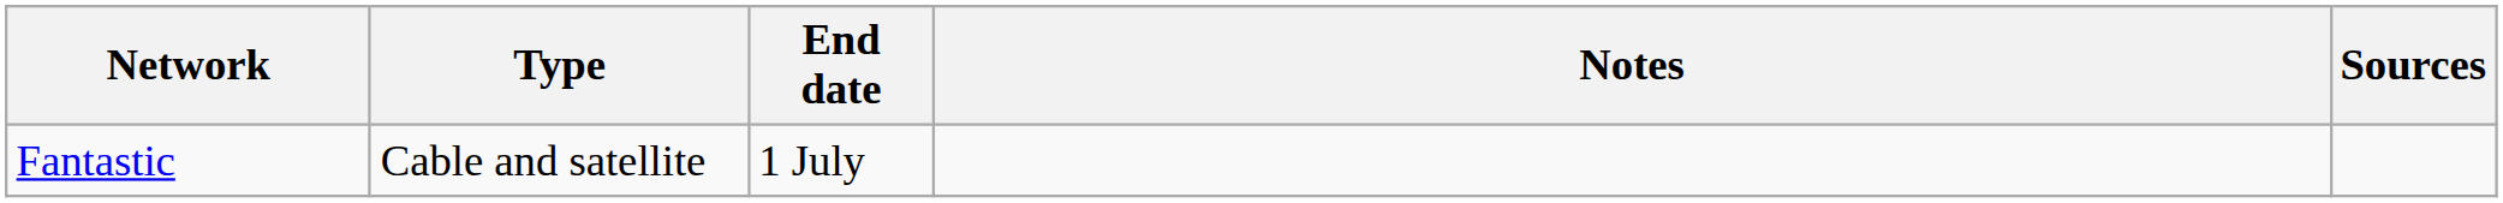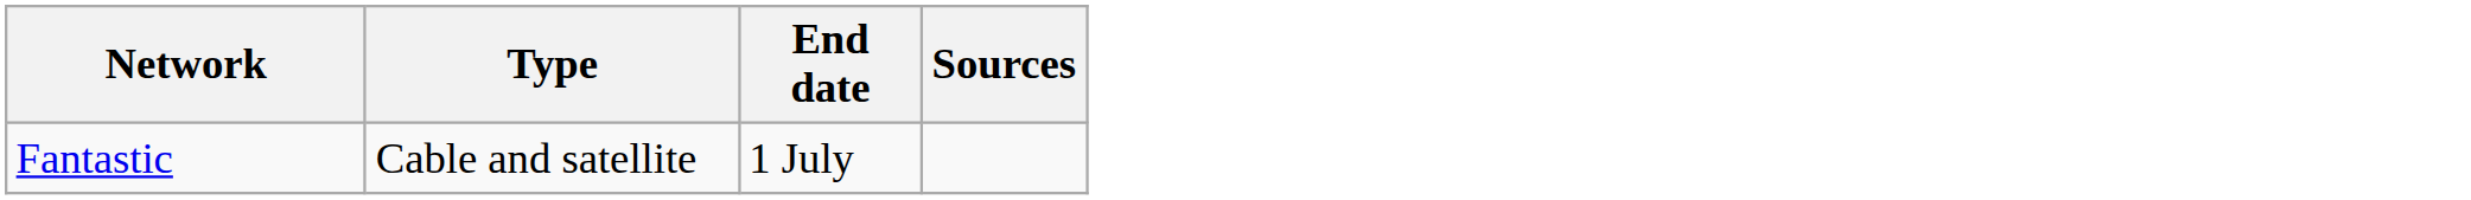- column: Notes
